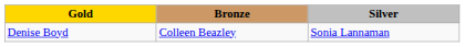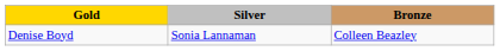columns swapped: Silver <-> Bronze
